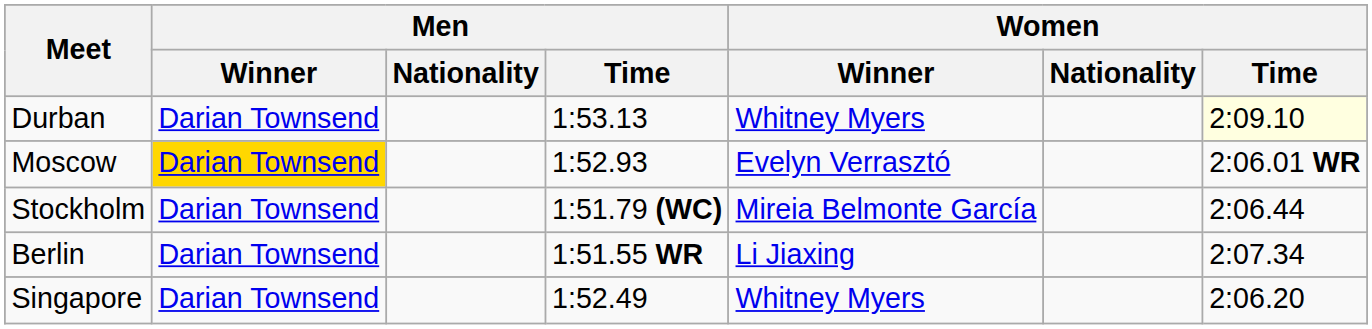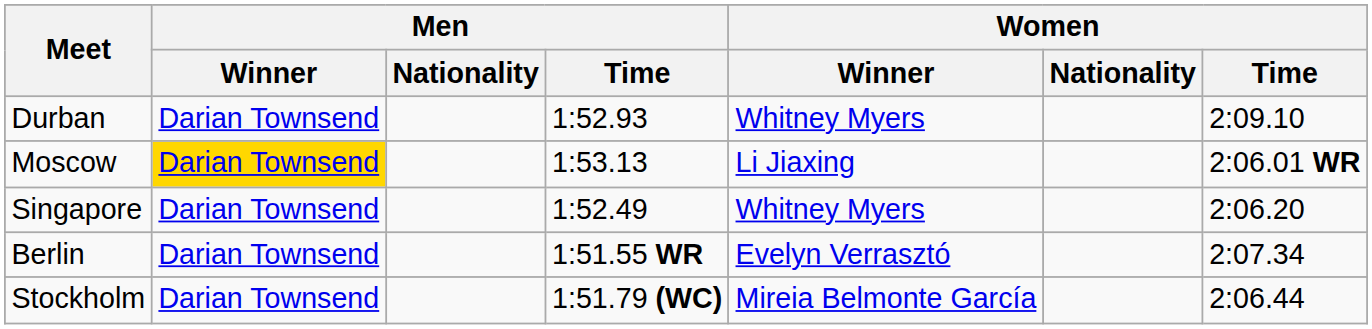Durban | Men / Time: 1:53.13 -> 1:52.93
Durban | Women / Time: lightyellow background -> no background
Moscow | Men / Time: 1:52.93 -> 1:53.13
Moscow | Women / Winner: Evelyn Verrasztó -> Li Jiaxing
rows swapped: Stockholm <-> Singapore
Berlin | Women / Winner: Li Jiaxing -> Evelyn Verrasztó
